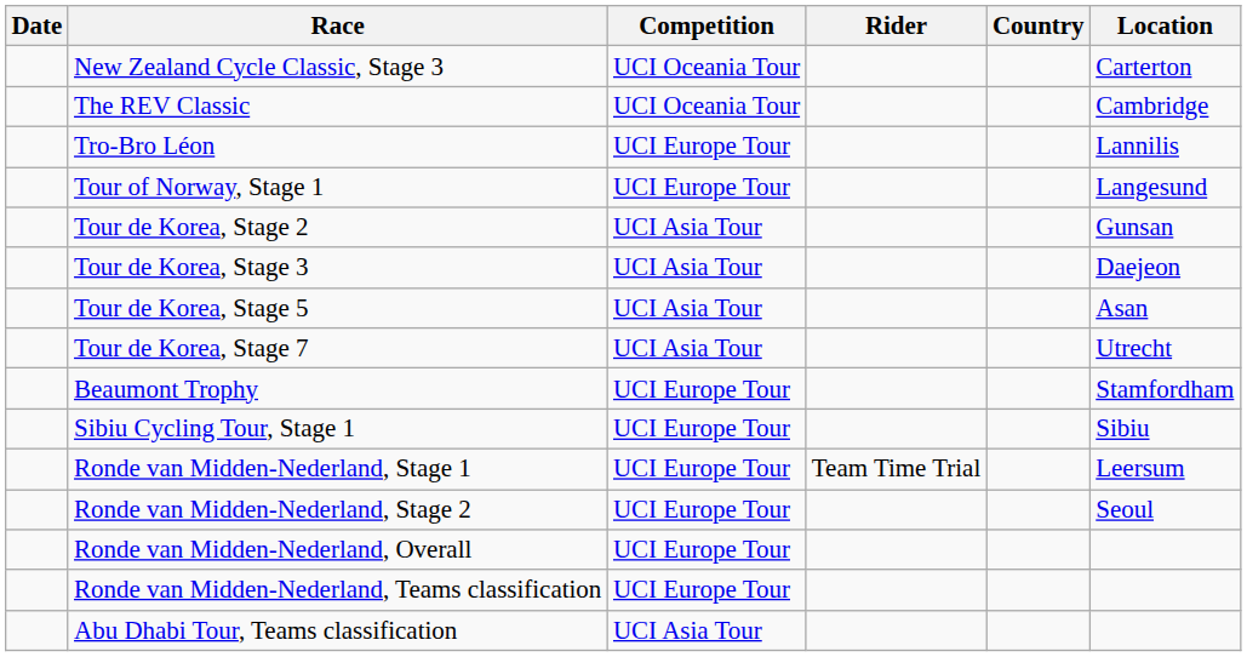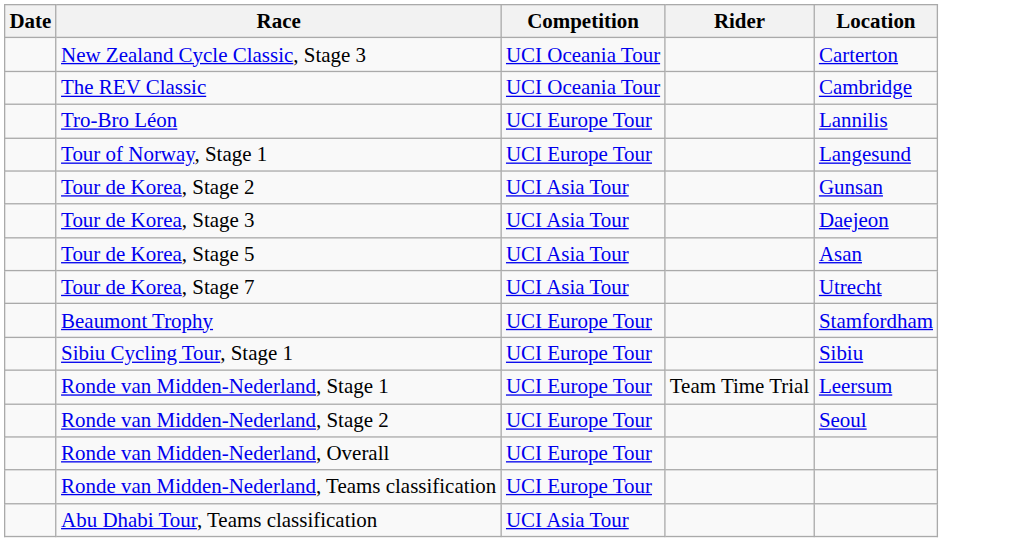- column: Country
